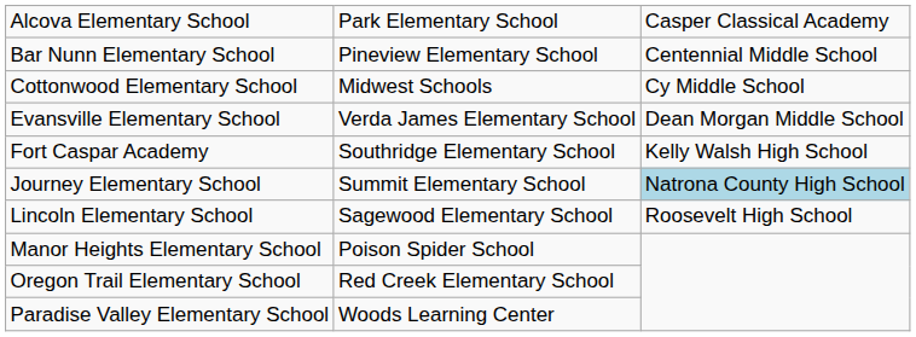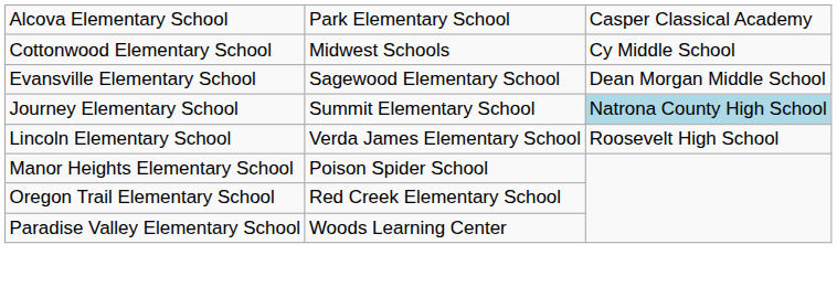- row: Bar Nunn Elementary School | Pineview Elementary School | Centennial Middle School
Evansville Elementary School | column 2: Verda James Elementary School -> Sagewood Elementary School
- row: Fort Caspar Academy | Southridge Elementary School | Kelly Walsh High School
Lincoln Elementary School | column 2: Sagewood Elementary School -> Verda James Elementary School
